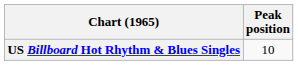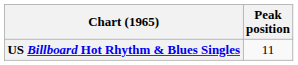US Billboard Hot Rhythm & Blues Singles | Peak position: 10 -> 11
